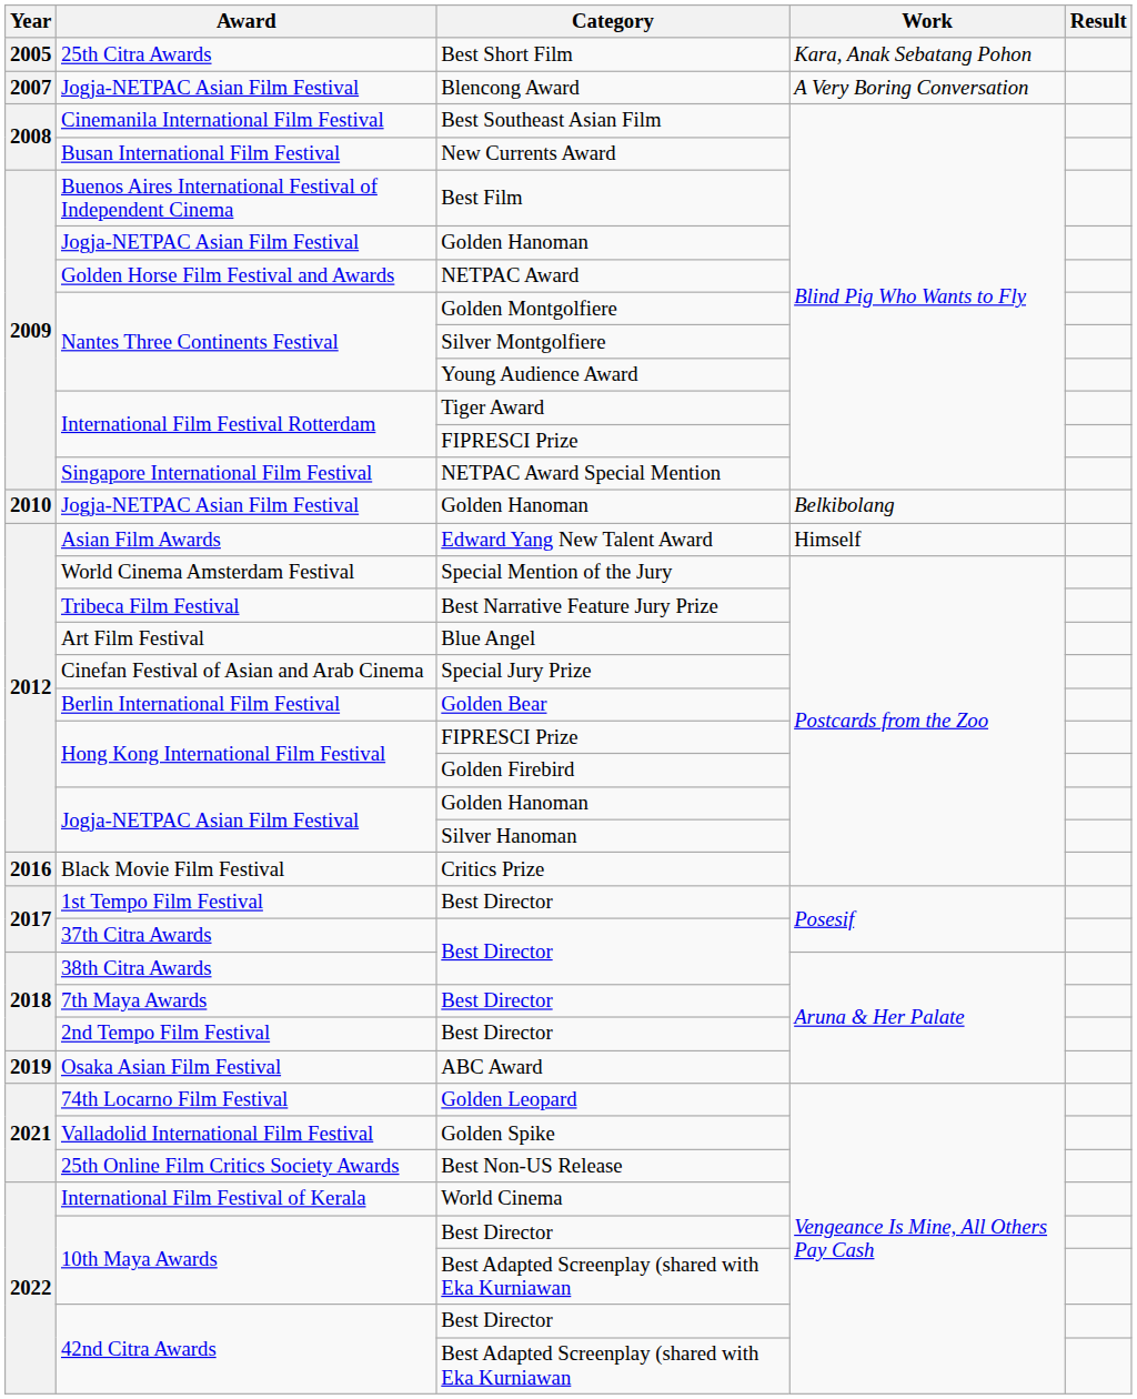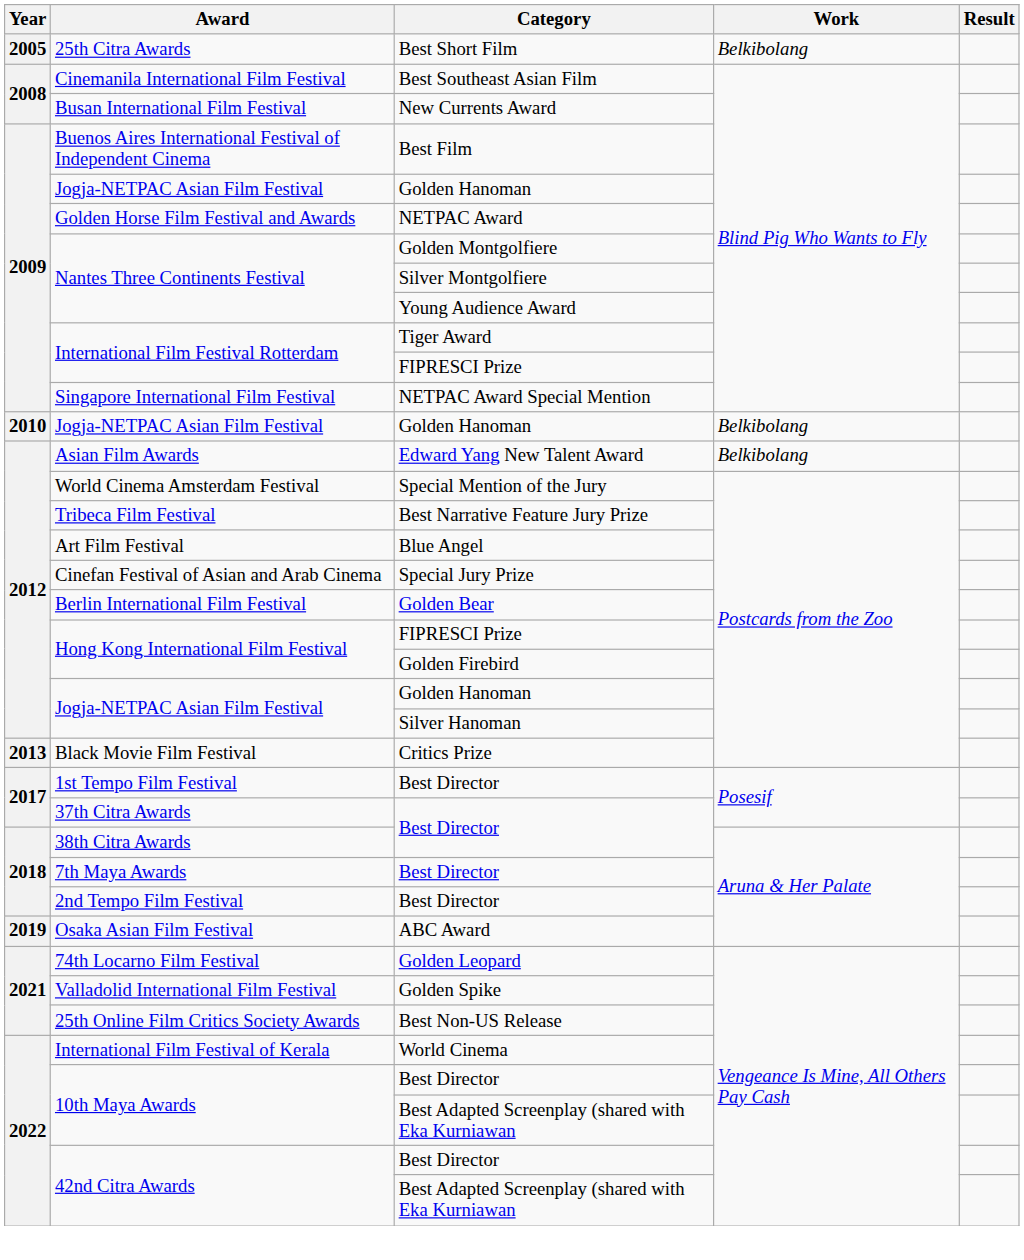25th Citra Awards | Work: Kara, Anak Sebatang Pohon -> Belkibolang
- row: 2007 | Jogja-NETPAC Asian Film Festival | Blencong Award | A Very Boring Conversation
Asian Film Awards | Work: Himself -> Belkibolang
Black Movie Film Festival | Year: 2016 -> 2013
